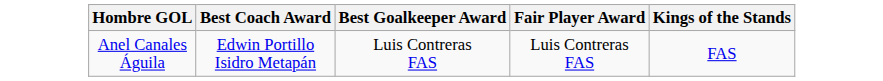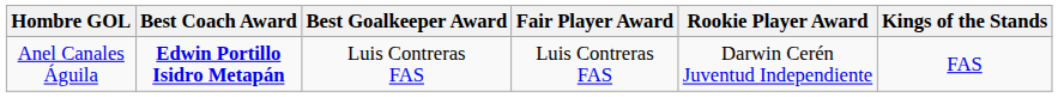+ column: Rookie Player Award | Darwin Cerén Juventud Independiente
Anel Canales Águila | Best Coach Award: normal -> bold
